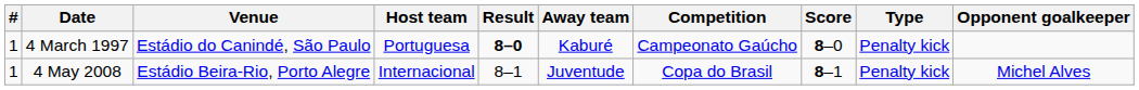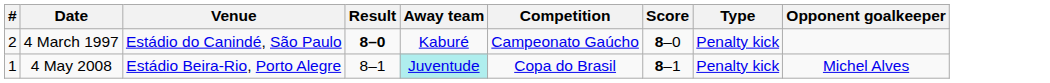- column: Host team | Portuguesa | Internacional
4 March 1997 | #: 1 -> 2
4 May 2008 | Away team: no background -> paleturquoise background
